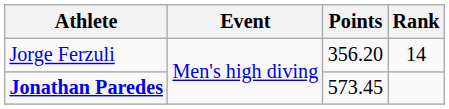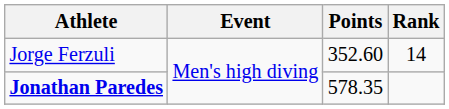Jorge Ferzuli | Points: 356.20 -> 352.60
Jonathan Paredes | Points: 573.45 -> 578.35
